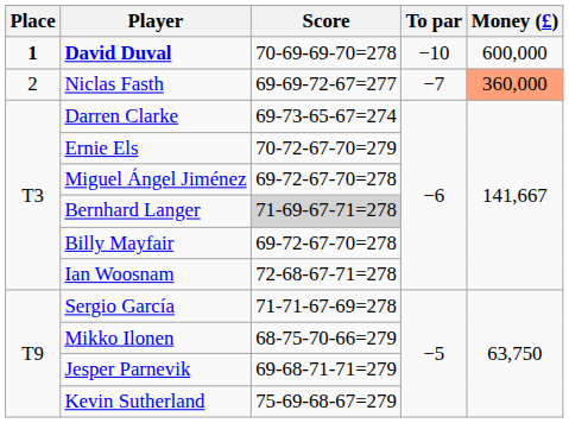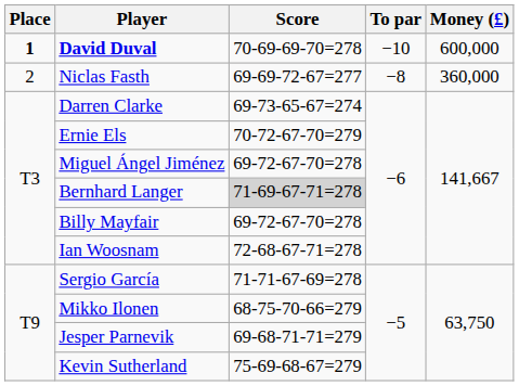Niclas Fasth | To par: −7 -> −8
Niclas Fasth | Money (£): lightsalmon background -> no background
